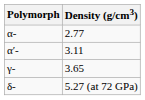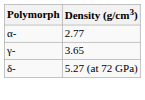- row: α′‑ | 3.11
